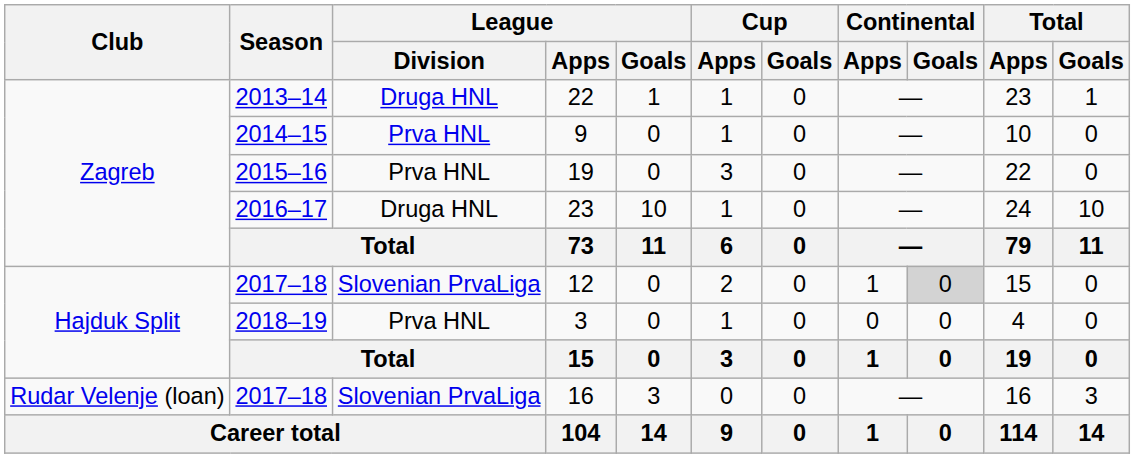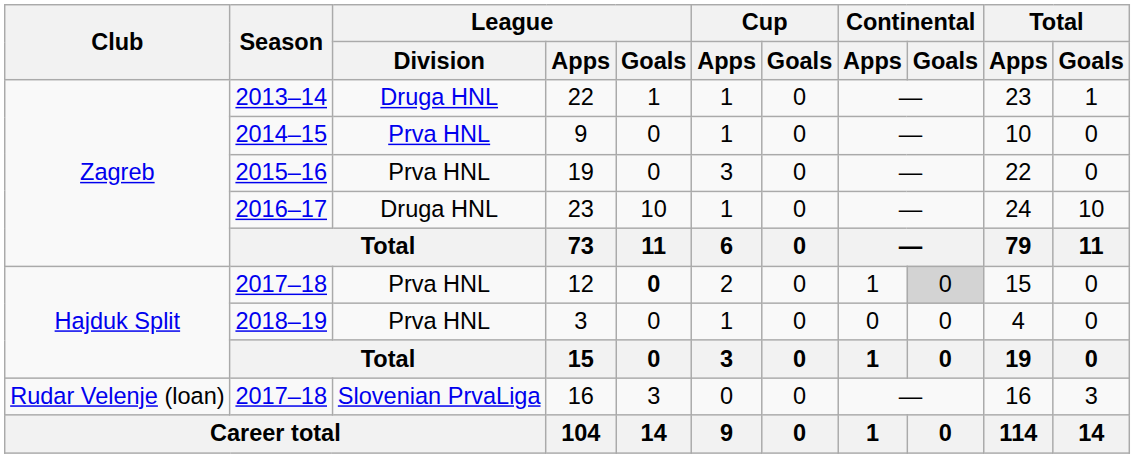12 | League / Division: Slovenian PrvaLiga -> Prva HNL
12 | League / Goals: normal -> bold
